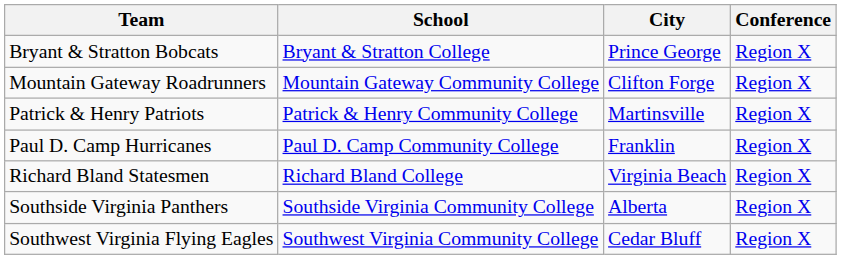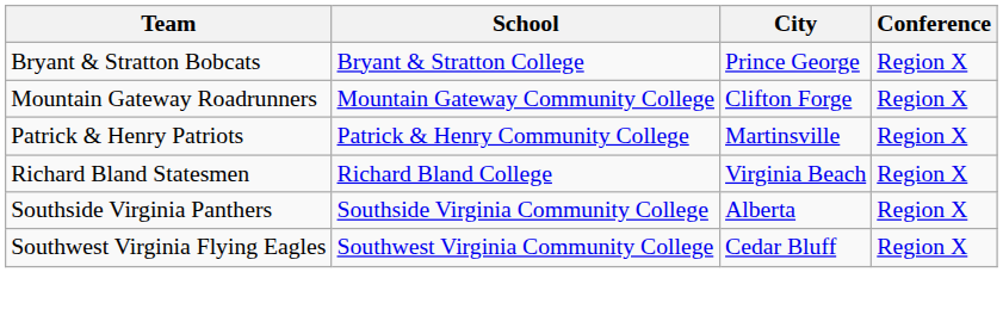- row: Paul D. Camp Hurricanes | Paul D. Camp Community College | Franklin | Region X
